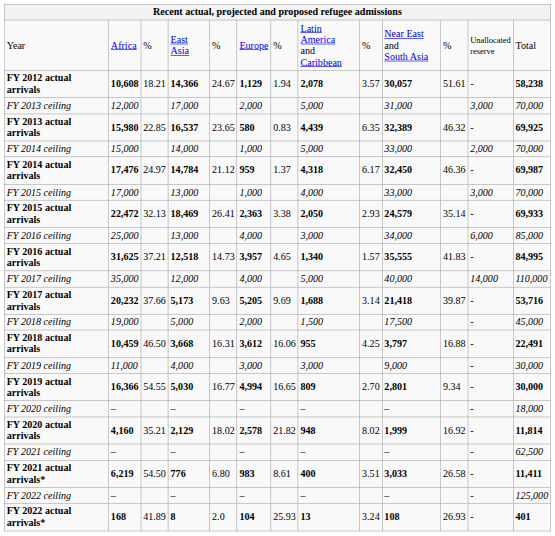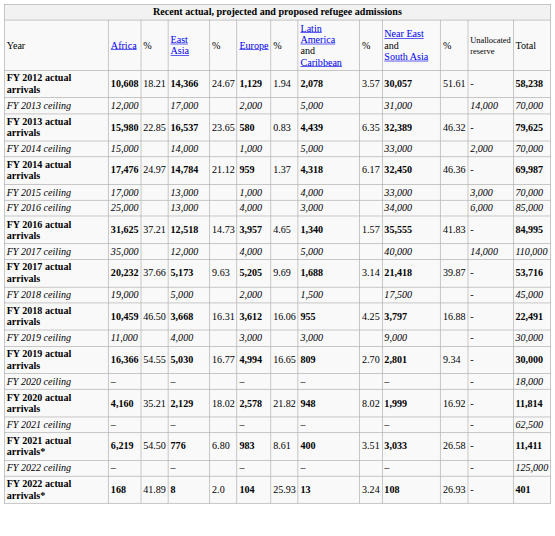FY 2013 ceiling | column 12: 3,000 -> 14,000
FY 2013 actual arrivals | column 13: 69,925 -> 79,625
- row: FY 2015 actual arrivals | 22,472 | 32.13 | 18,469 | 26.41 | 2,363 | 3.38 | 2,050 | 2.93 | 24,579 | 35.14 | - | 69,933
